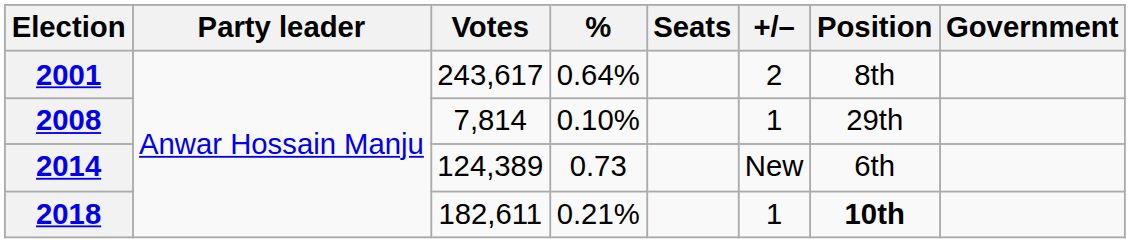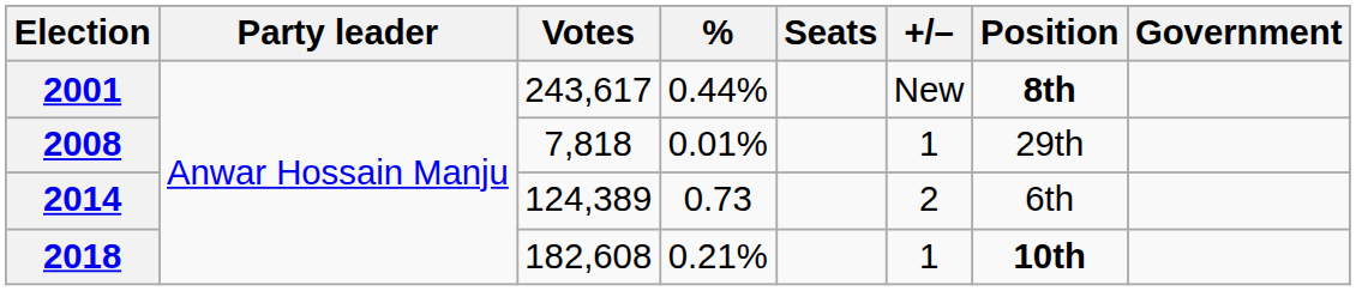2001 | %: 0.64% -> 0.44%
2001 | +/–: 2 -> New
2001 | Position: normal -> bold
2008 | Votes: 7,814 -> 7,818
2008 | %: 0.10% -> 0.01%
2014 | +/–: New -> 2
2018 | Votes: 182,611 -> 182,608
